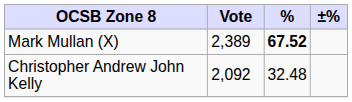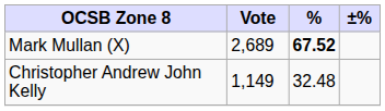Mark Mullan (X) | Vote: 2,389 -> 2,689
Christopher Andrew John Kelly | Vote: 2,092 -> 1,149
